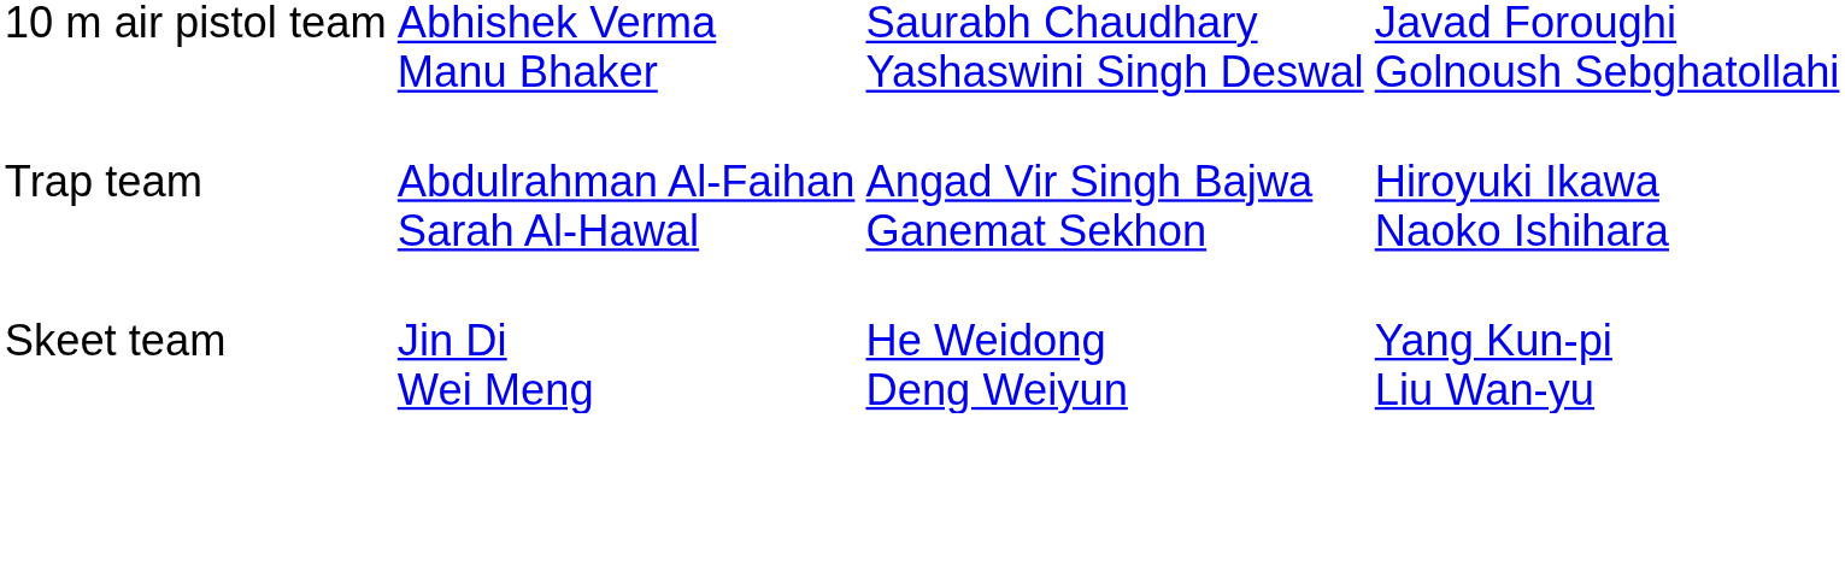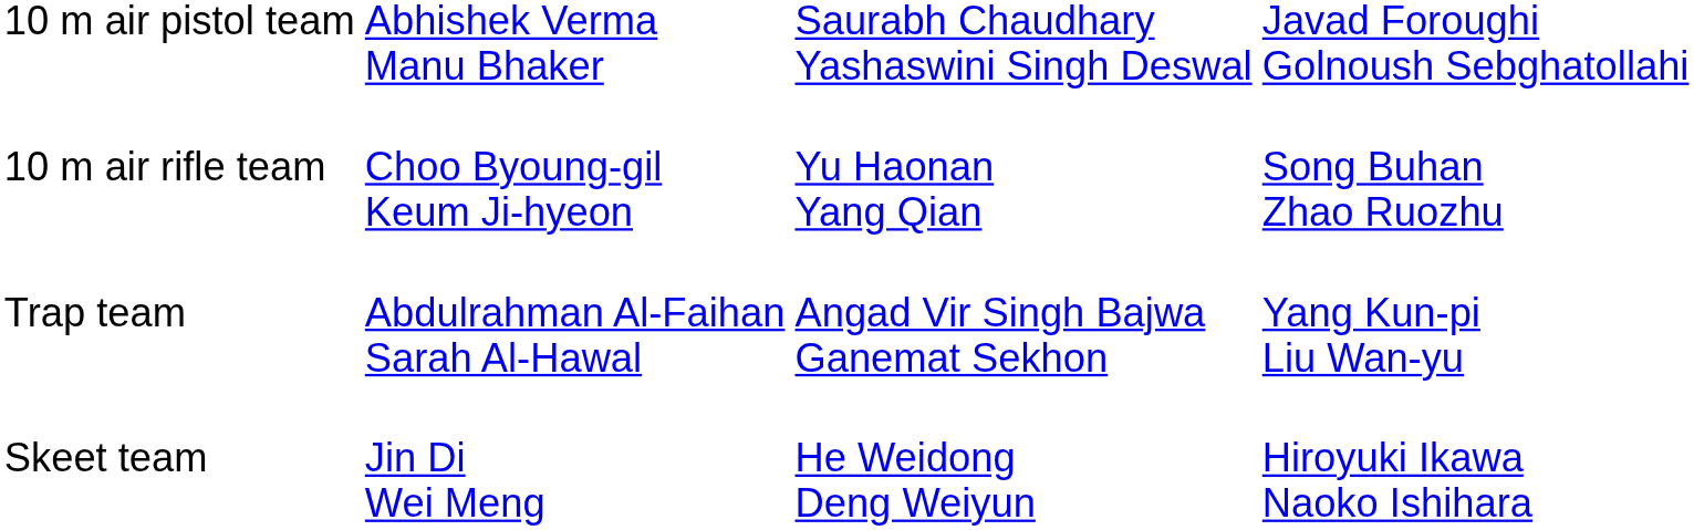+ row: 10 m air rifle team | Choo Byoung-gil Keum Ji-hyeon | Yu Haonan Yang Qian | Song Buhan Zhao Ruozhu
Trap team | column 4: Hiroyuki Ikawa Naoko Ishihara -> Yang Kun-pi Liu Wan-yu
Skeet team | column 4: Yang Kun-pi Liu Wan-yu -> Hiroyuki Ikawa Naoko Ishihara
